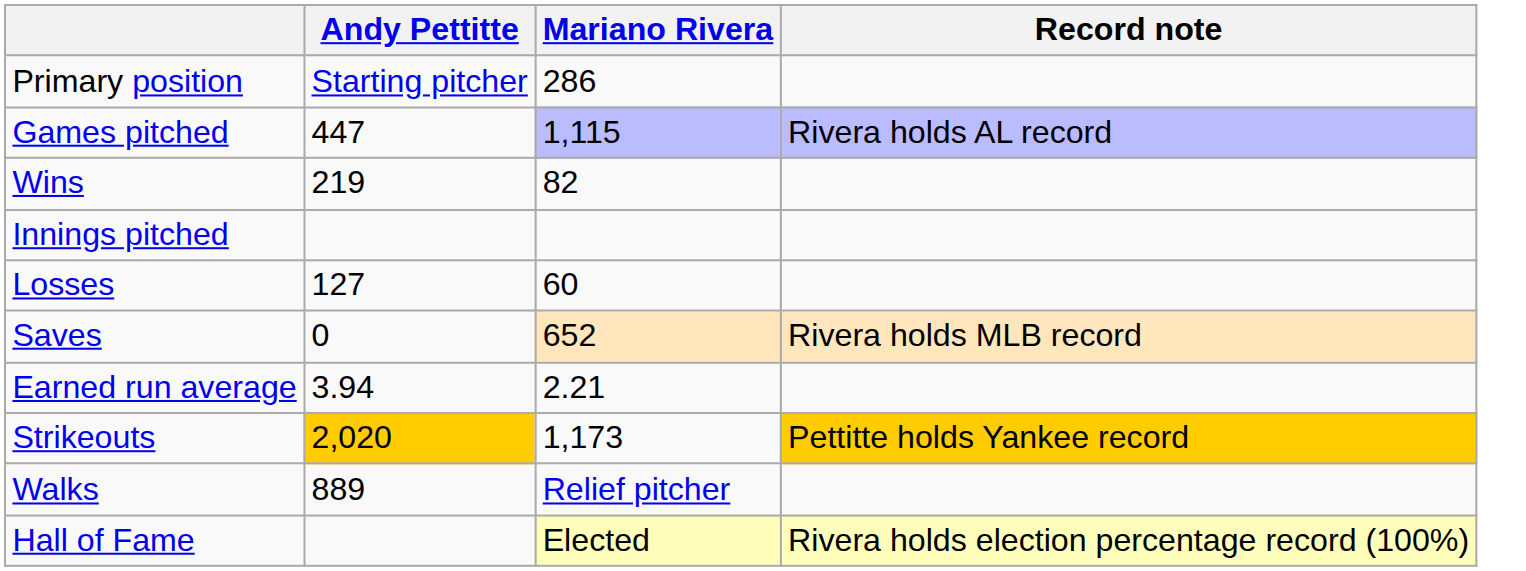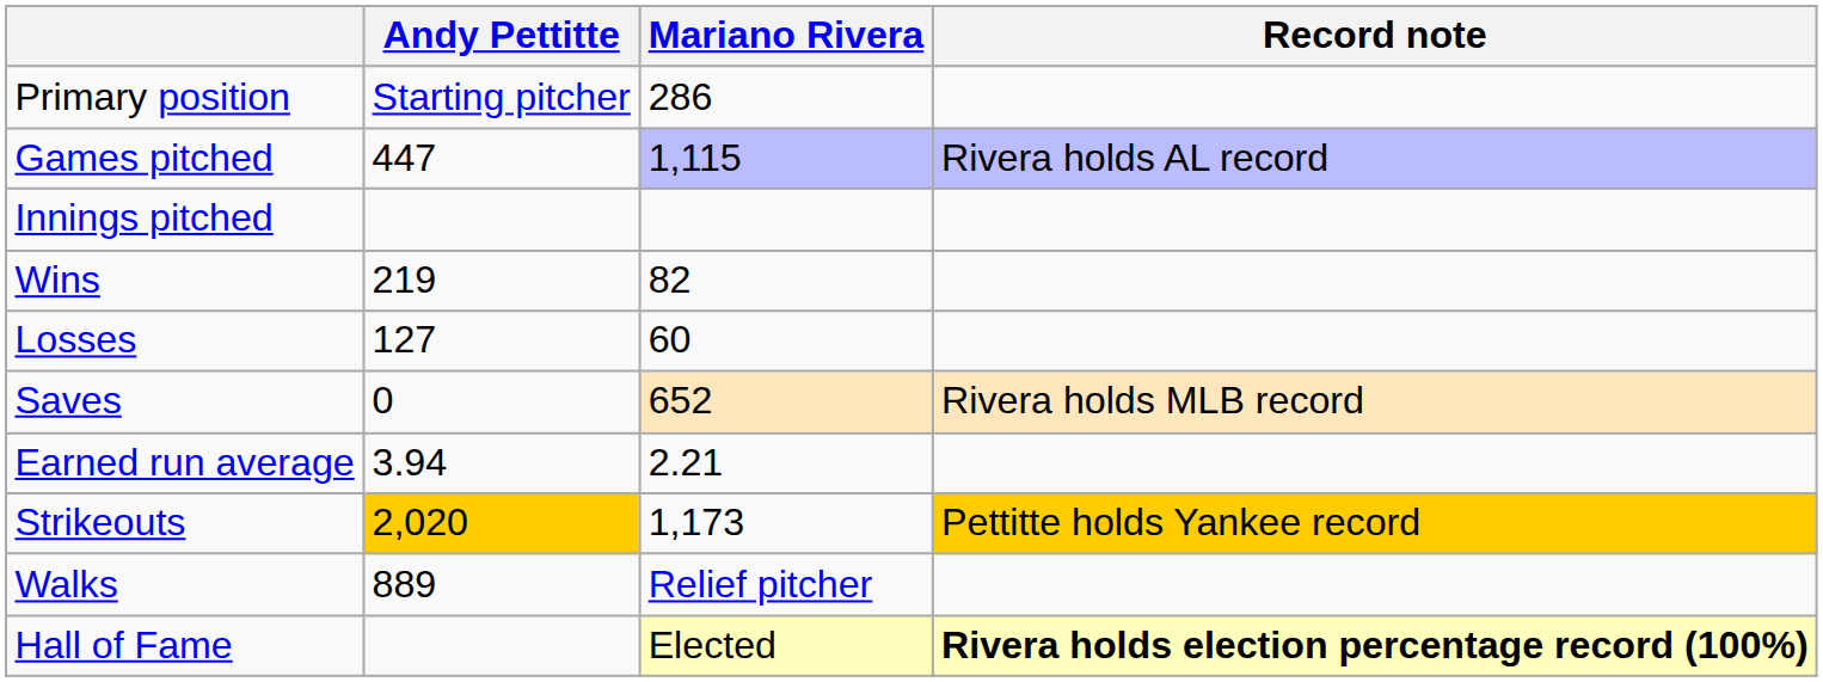rows swapped: Innings pitched <-> Wins
Hall of Fame | Record note: normal -> bold
